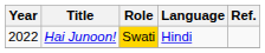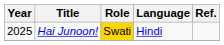Hai Junoon! | Year: 2022 -> 2025
